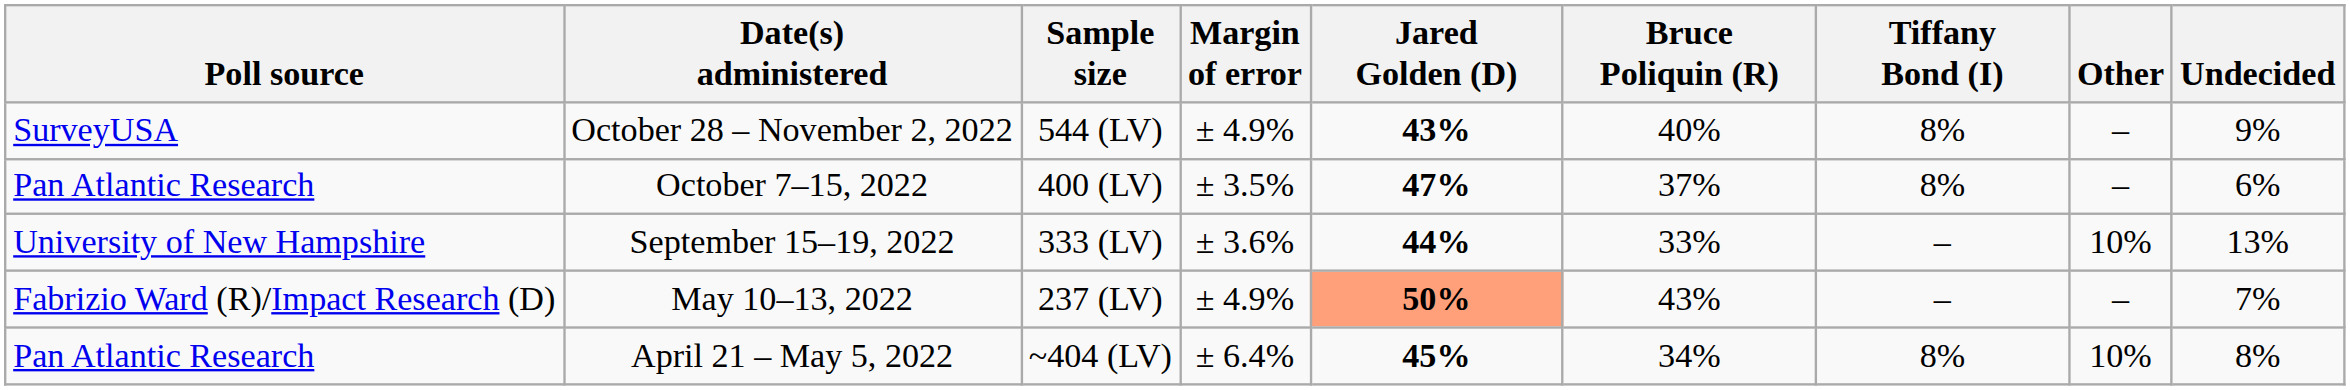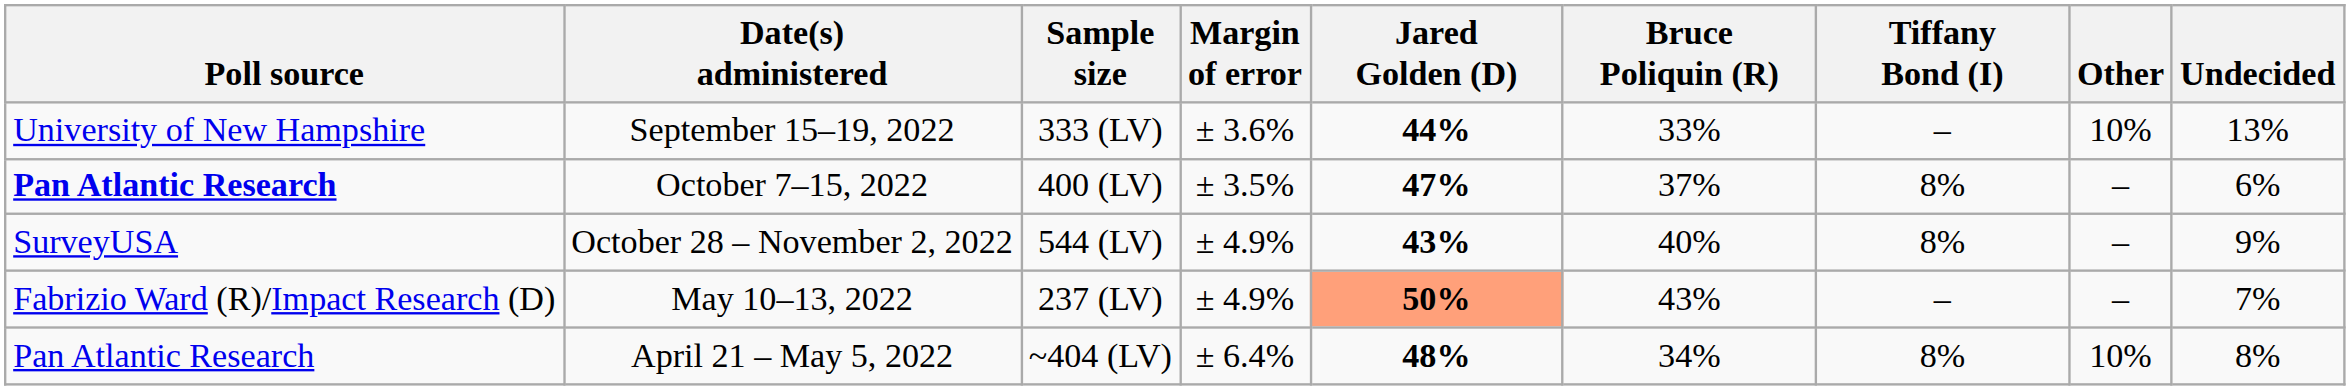rows swapped: October 28 – November 2, 2022 <-> September 15–19, 2022
October 7–15, 2022 | Poll source: normal -> bold
April 21 – May 5, 2022 | Jared Golden (D): 45% -> 48%
